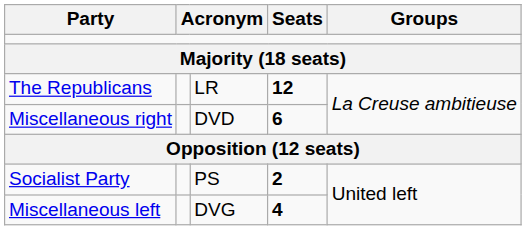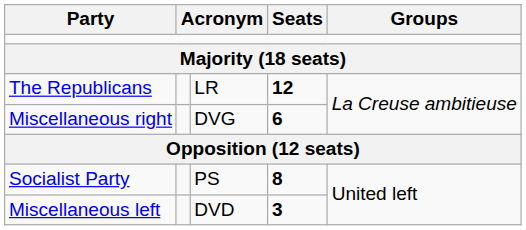Miscellaneous right | column 3: DVD -> DVG
Socialist Party | Seats: 2 -> 8
Miscellaneous left | column 3: DVG -> DVD
Miscellaneous left | Seats: 4 -> 3
